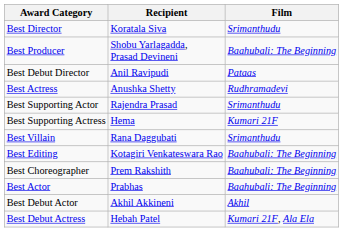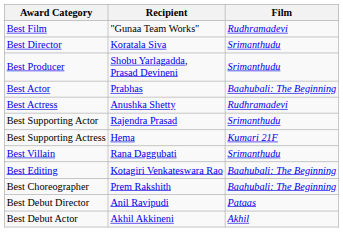+ row: Best Film | "Gunaa Team Works" | Rudhramadevi
Best Producer | Film: Baahubali: The Beginning -> Srimanthudu
rows swapped: Best Actor <-> Best Debut Director
- row: Best Debut Actress | Hebah Patel | Kumari 21F, Ala Ela
